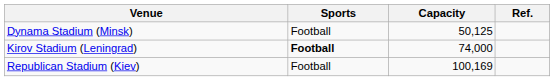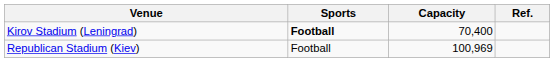- row: Dynama Stadium (Minsk) | Football | 50,125
Kirov Stadium (Leningrad) | Capacity: 74,000 -> 70,400
Republican Stadium (Kiev) | Capacity: 100,169 -> 100,969
